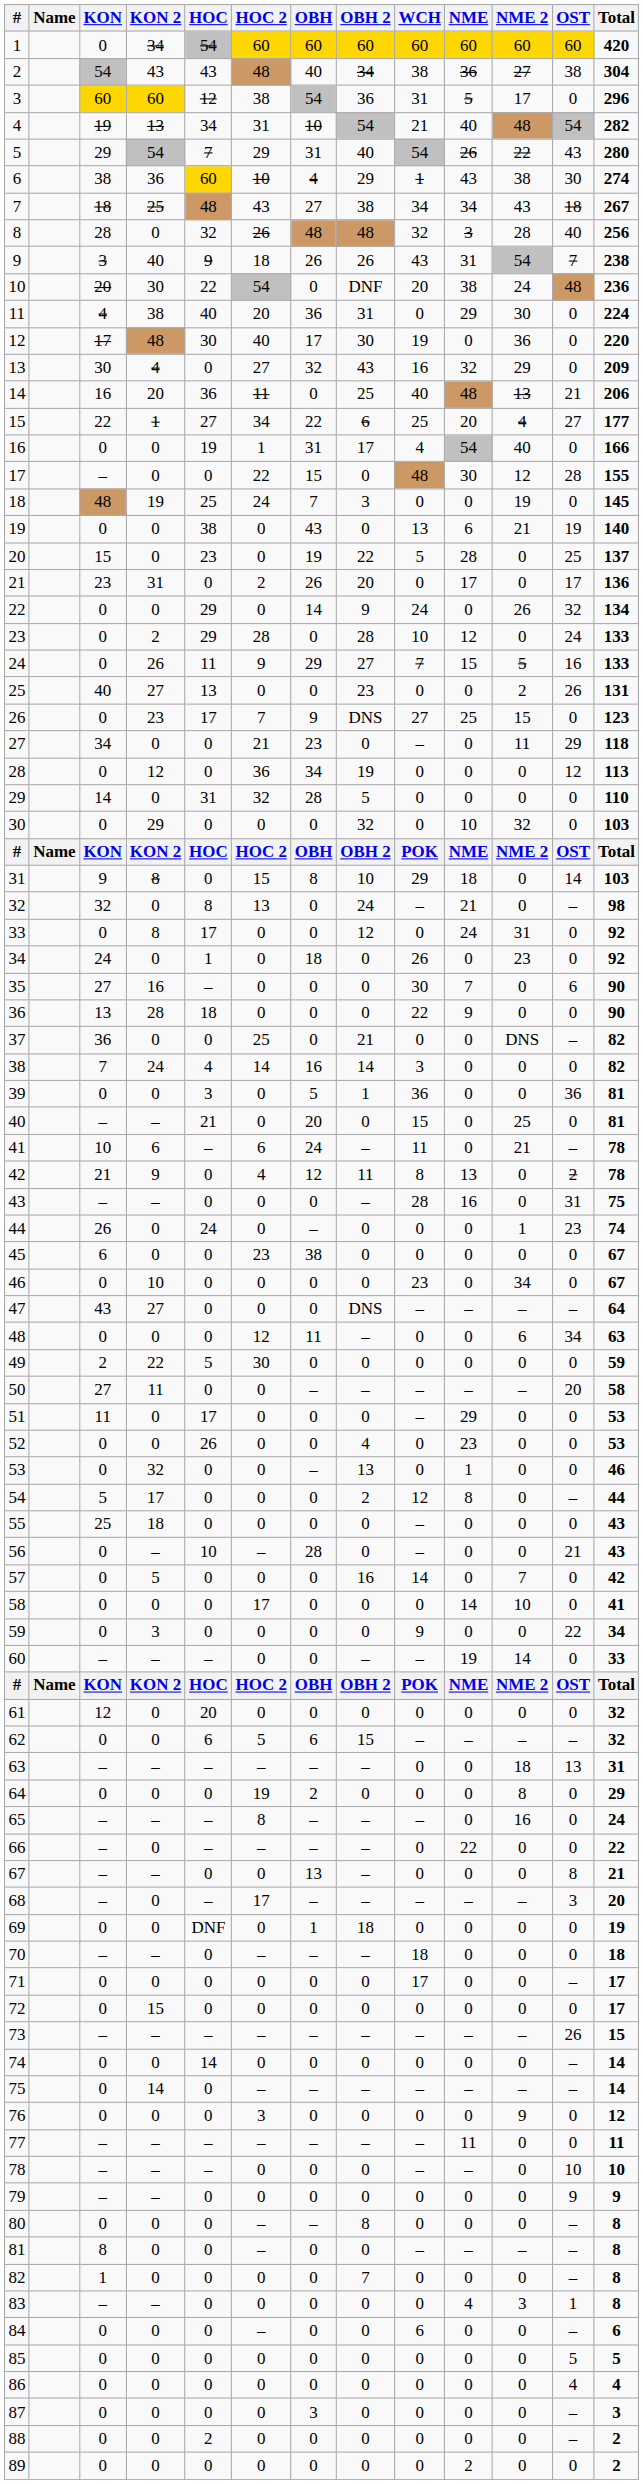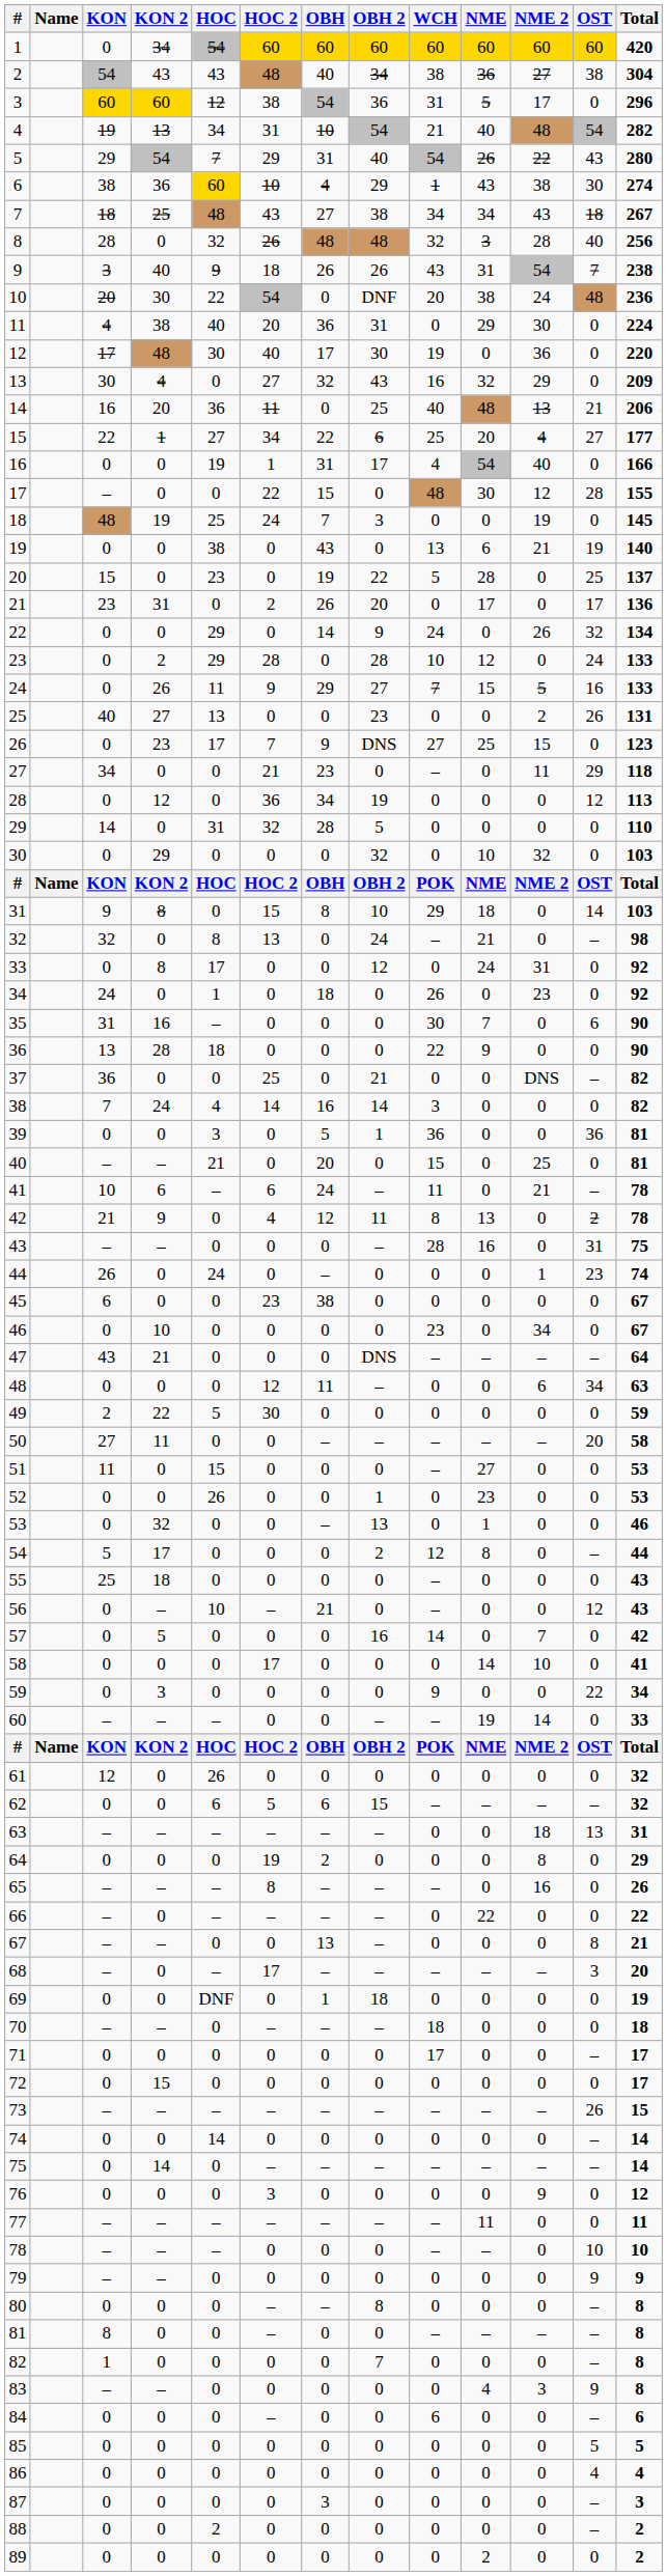35 | KON: 27 -> 31
47 | KON 2: 27 -> 21
51 | HOC: 17 -> 15
51 | NME: 29 -> 27
52 | OBH 2: 4 -> 1
56 | OBH: 28 -> 21
56 | OST: 21 -> 12
61 | HOC: 20 -> 26
65 | Total: 24 -> 26
83 | OST: 1 -> 9
